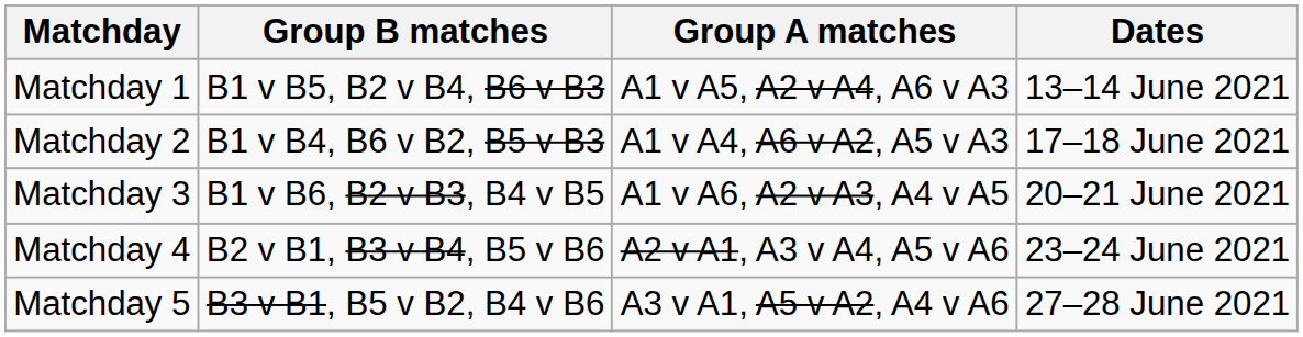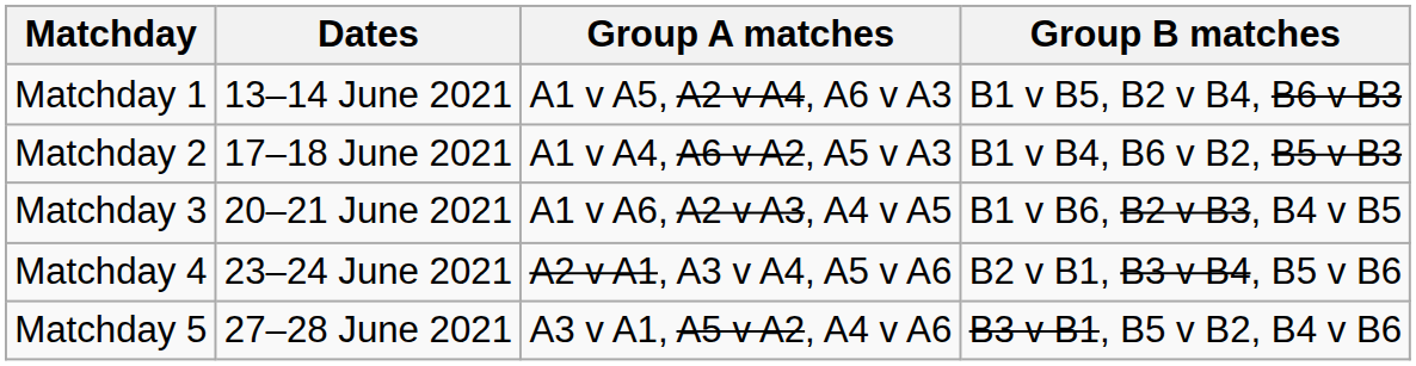columns swapped: Dates <-> Group B matches
